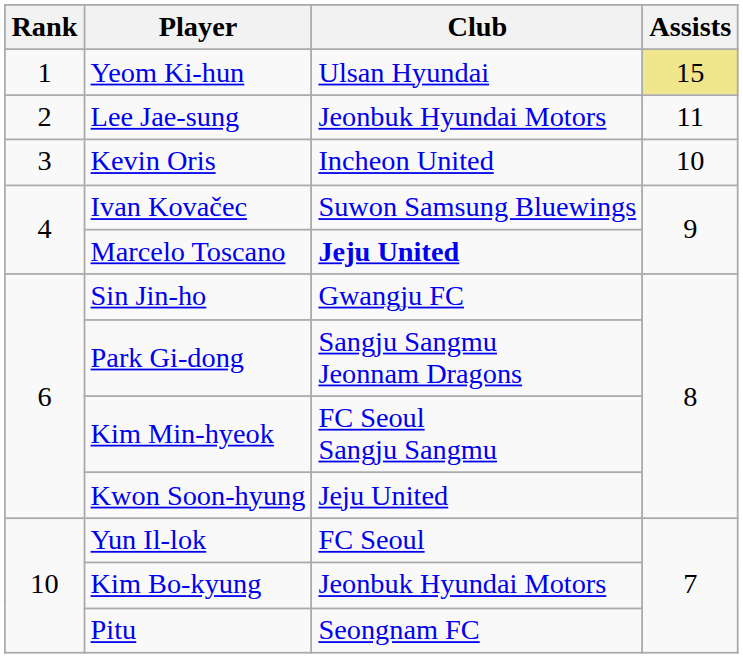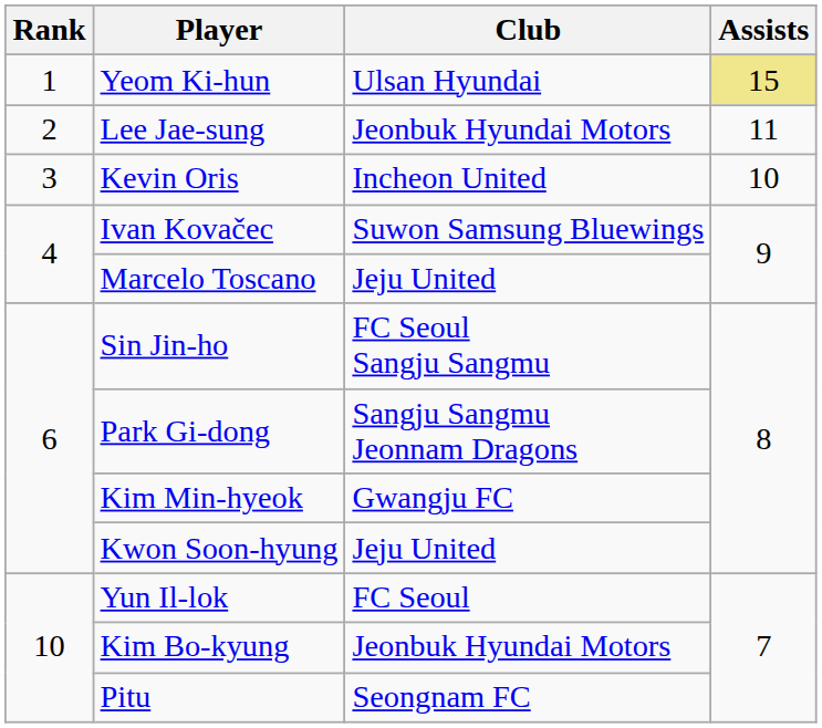Marcelo Toscano | Club: bold -> normal
Sin Jin-ho | Club: Gwangju FC -> FC Seoul Sangju Sangmu
Kim Min-hyeok | Club: FC Seoul Sangju Sangmu -> Gwangju FC
